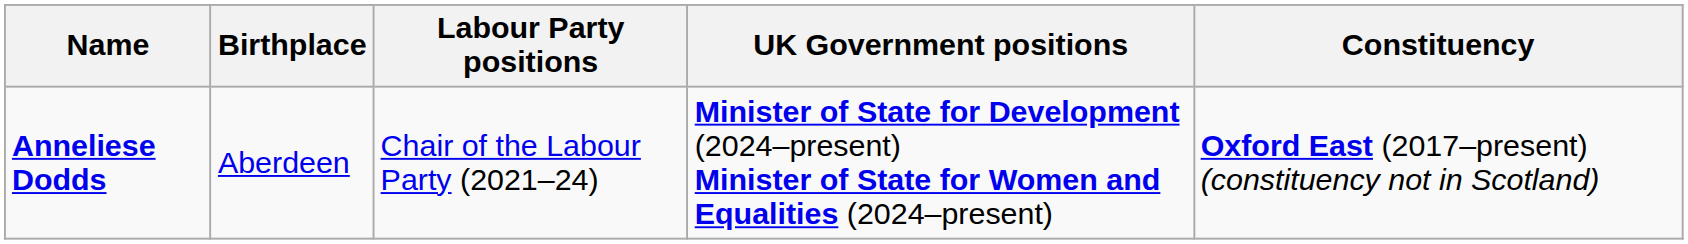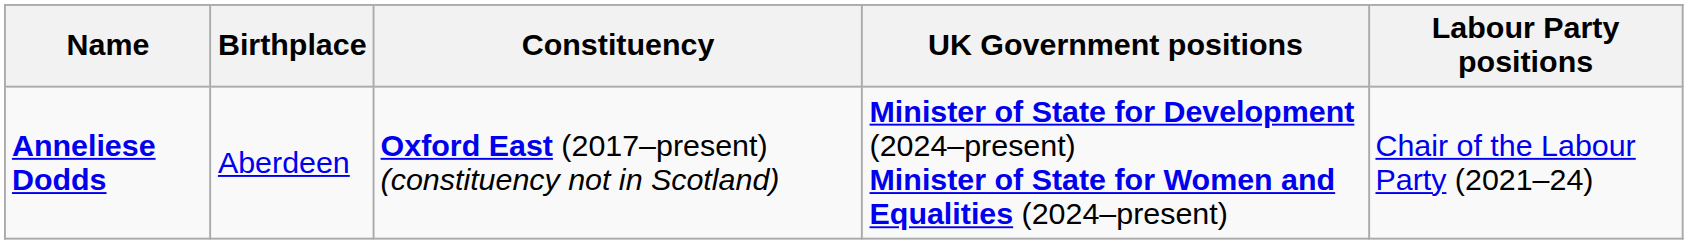columns swapped: Constituency <-> Labour Party positions
